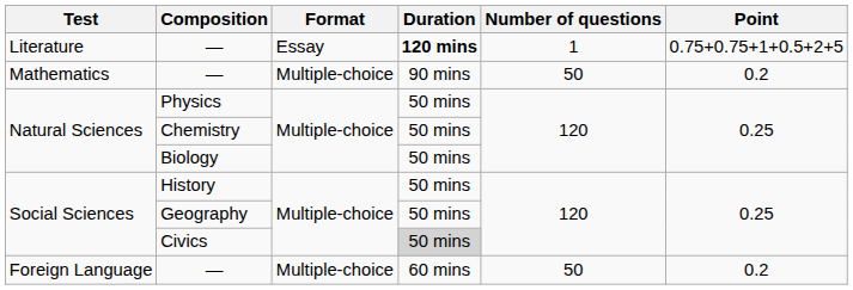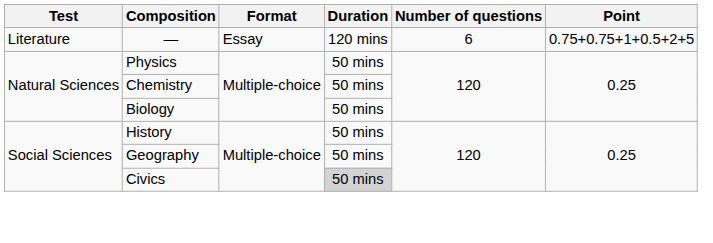Literature / — | Duration: bold -> normal
Literature / — | Number of questions: 1 -> 6
- row: Mathematics | — | Multiple-choice | 90 mins | 50 | 0.2
- row: Foreign Language | — | Multiple-choice | 60 mins | 50 | 0.2
